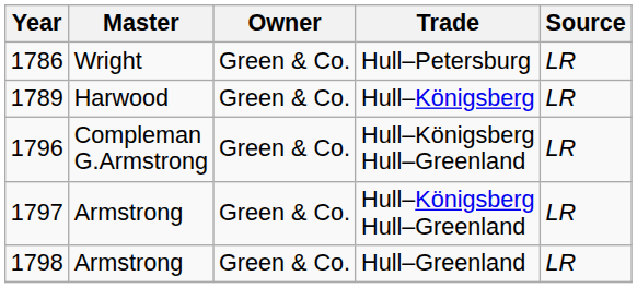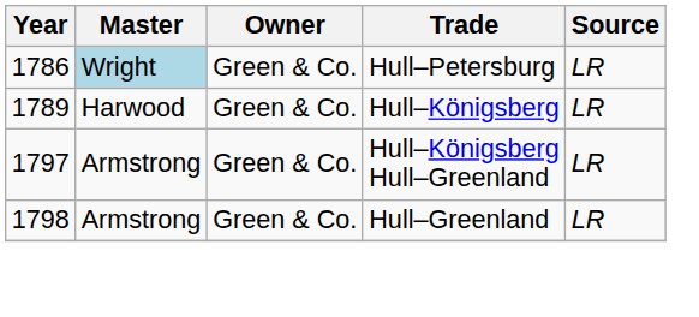1786 | Master: no background -> lightblue background
- row: 1796 | Compleman G.Armstrong | Green & Co. | Hull–Königsberg Hull–Greenland | LR
